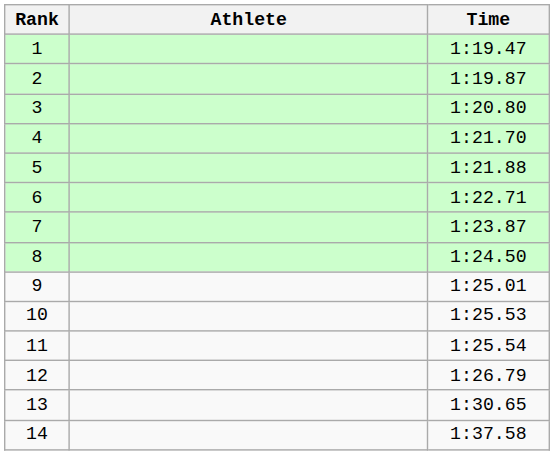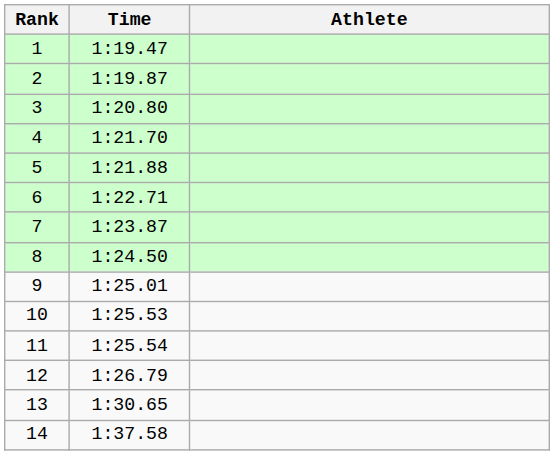columns swapped: Athlete <-> Time
